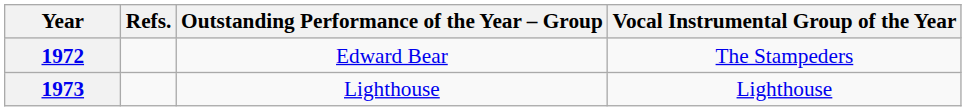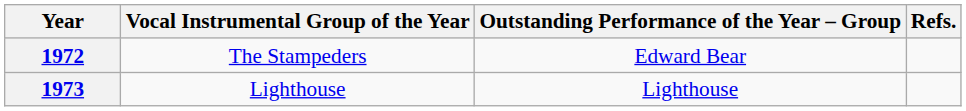columns swapped: Vocal Instrumental Group of the Year <-> Refs.
